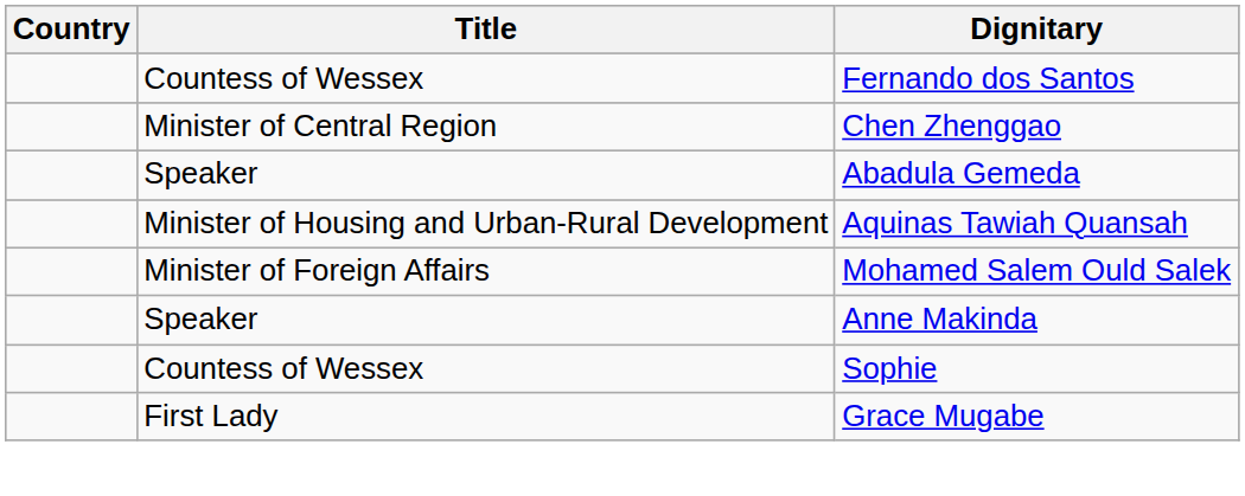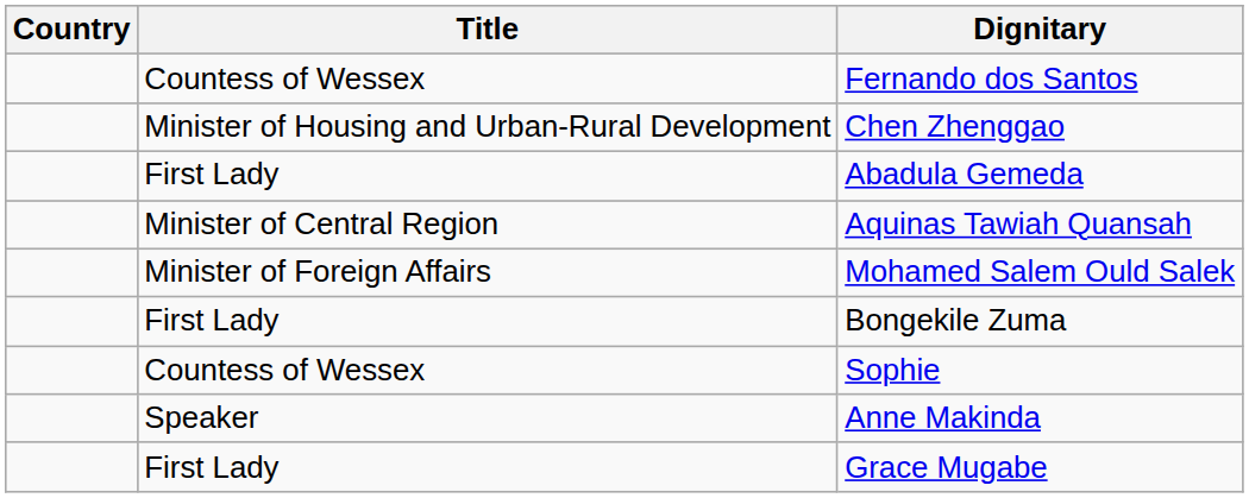Chen Zhenggao | Title: Minister of Central Region -> Minister of Housing and Urban-Rural Development
Abadula Gemeda | Title: Speaker -> First Lady
Aquinas Tawiah Quansah | Title: Minister of Housing and Urban-Rural Development -> Minister of Central Region
+ row: First Lady | Bongekile Zuma
rows swapped: Anne Makinda <-> Sophie
